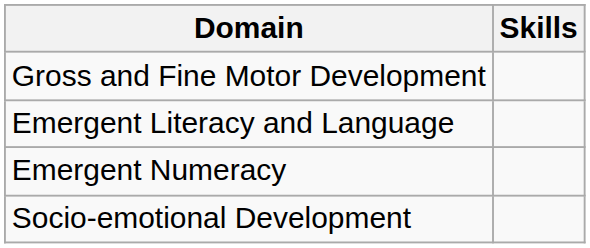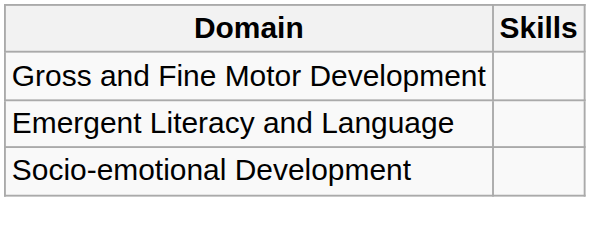- row: Emergent Numeracy
